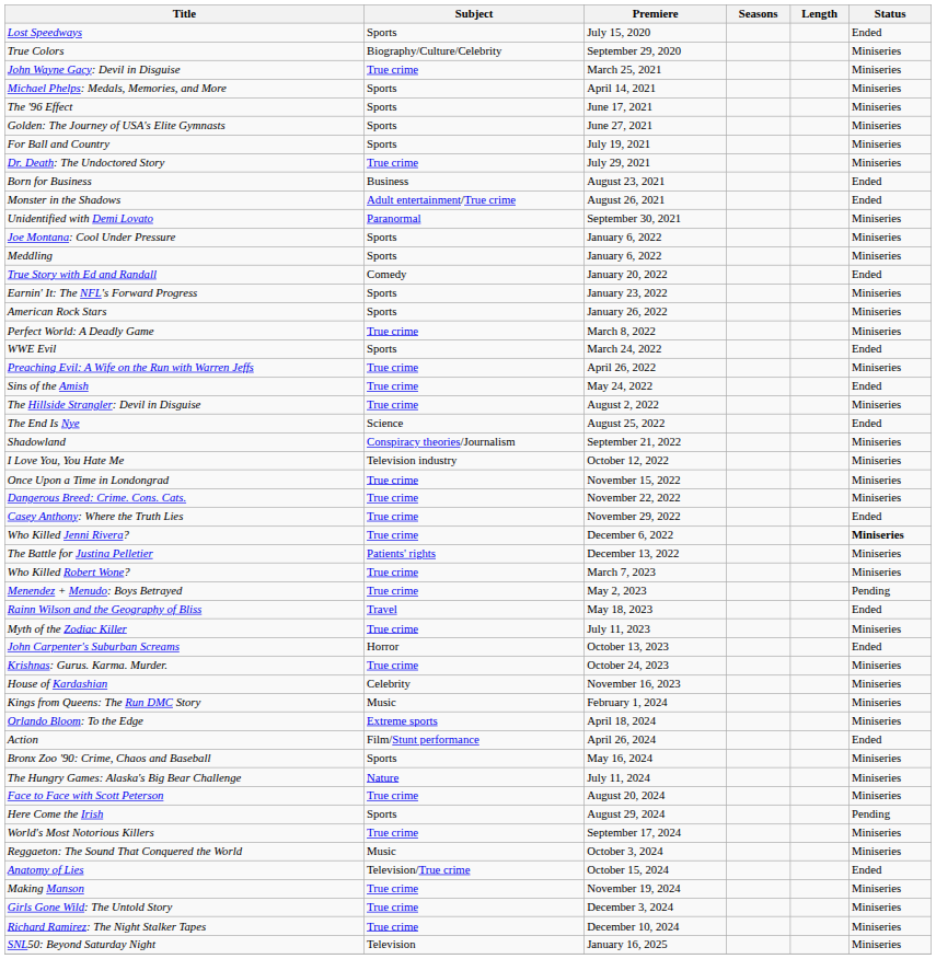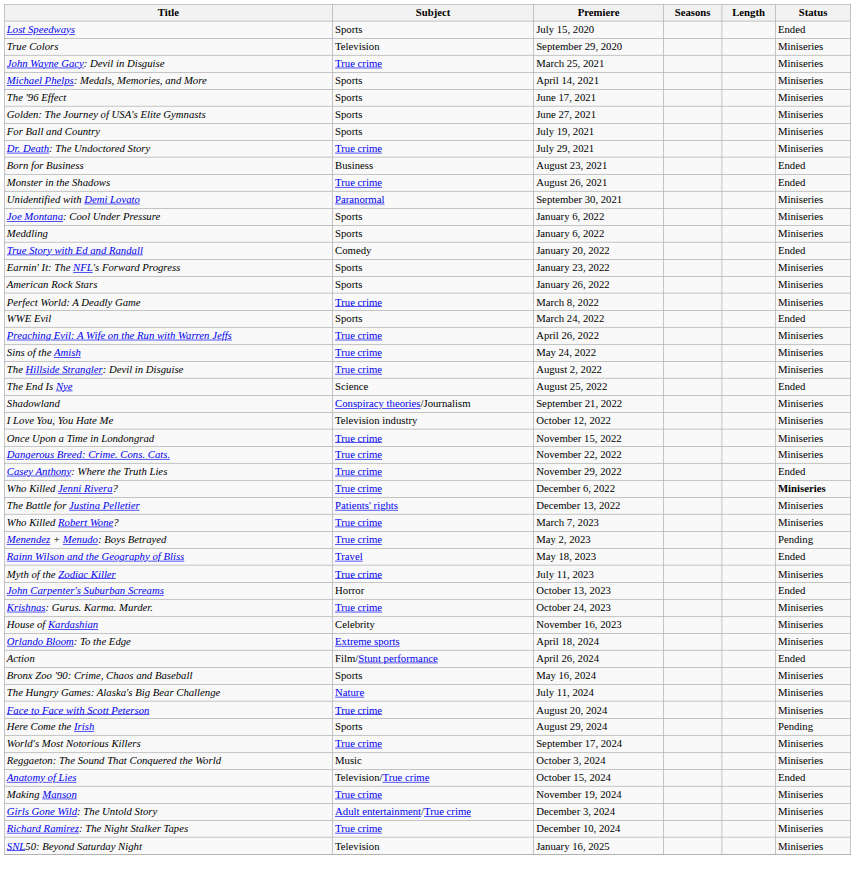True Colors | Subject: Biography/Culture/Celebrity -> Television
Monster in the Shadows | Subject: Adult entertainment/True crime -> True crime
Sins of the Amish | Status: Ended -> Miniseries
- row: Kings from Queens: The Run DMC Story | Music | February 1, 2024 | Miniseries
Girls Gone Wild: The Untold Story | Subject: True crime -> Adult entertainment/True crime
